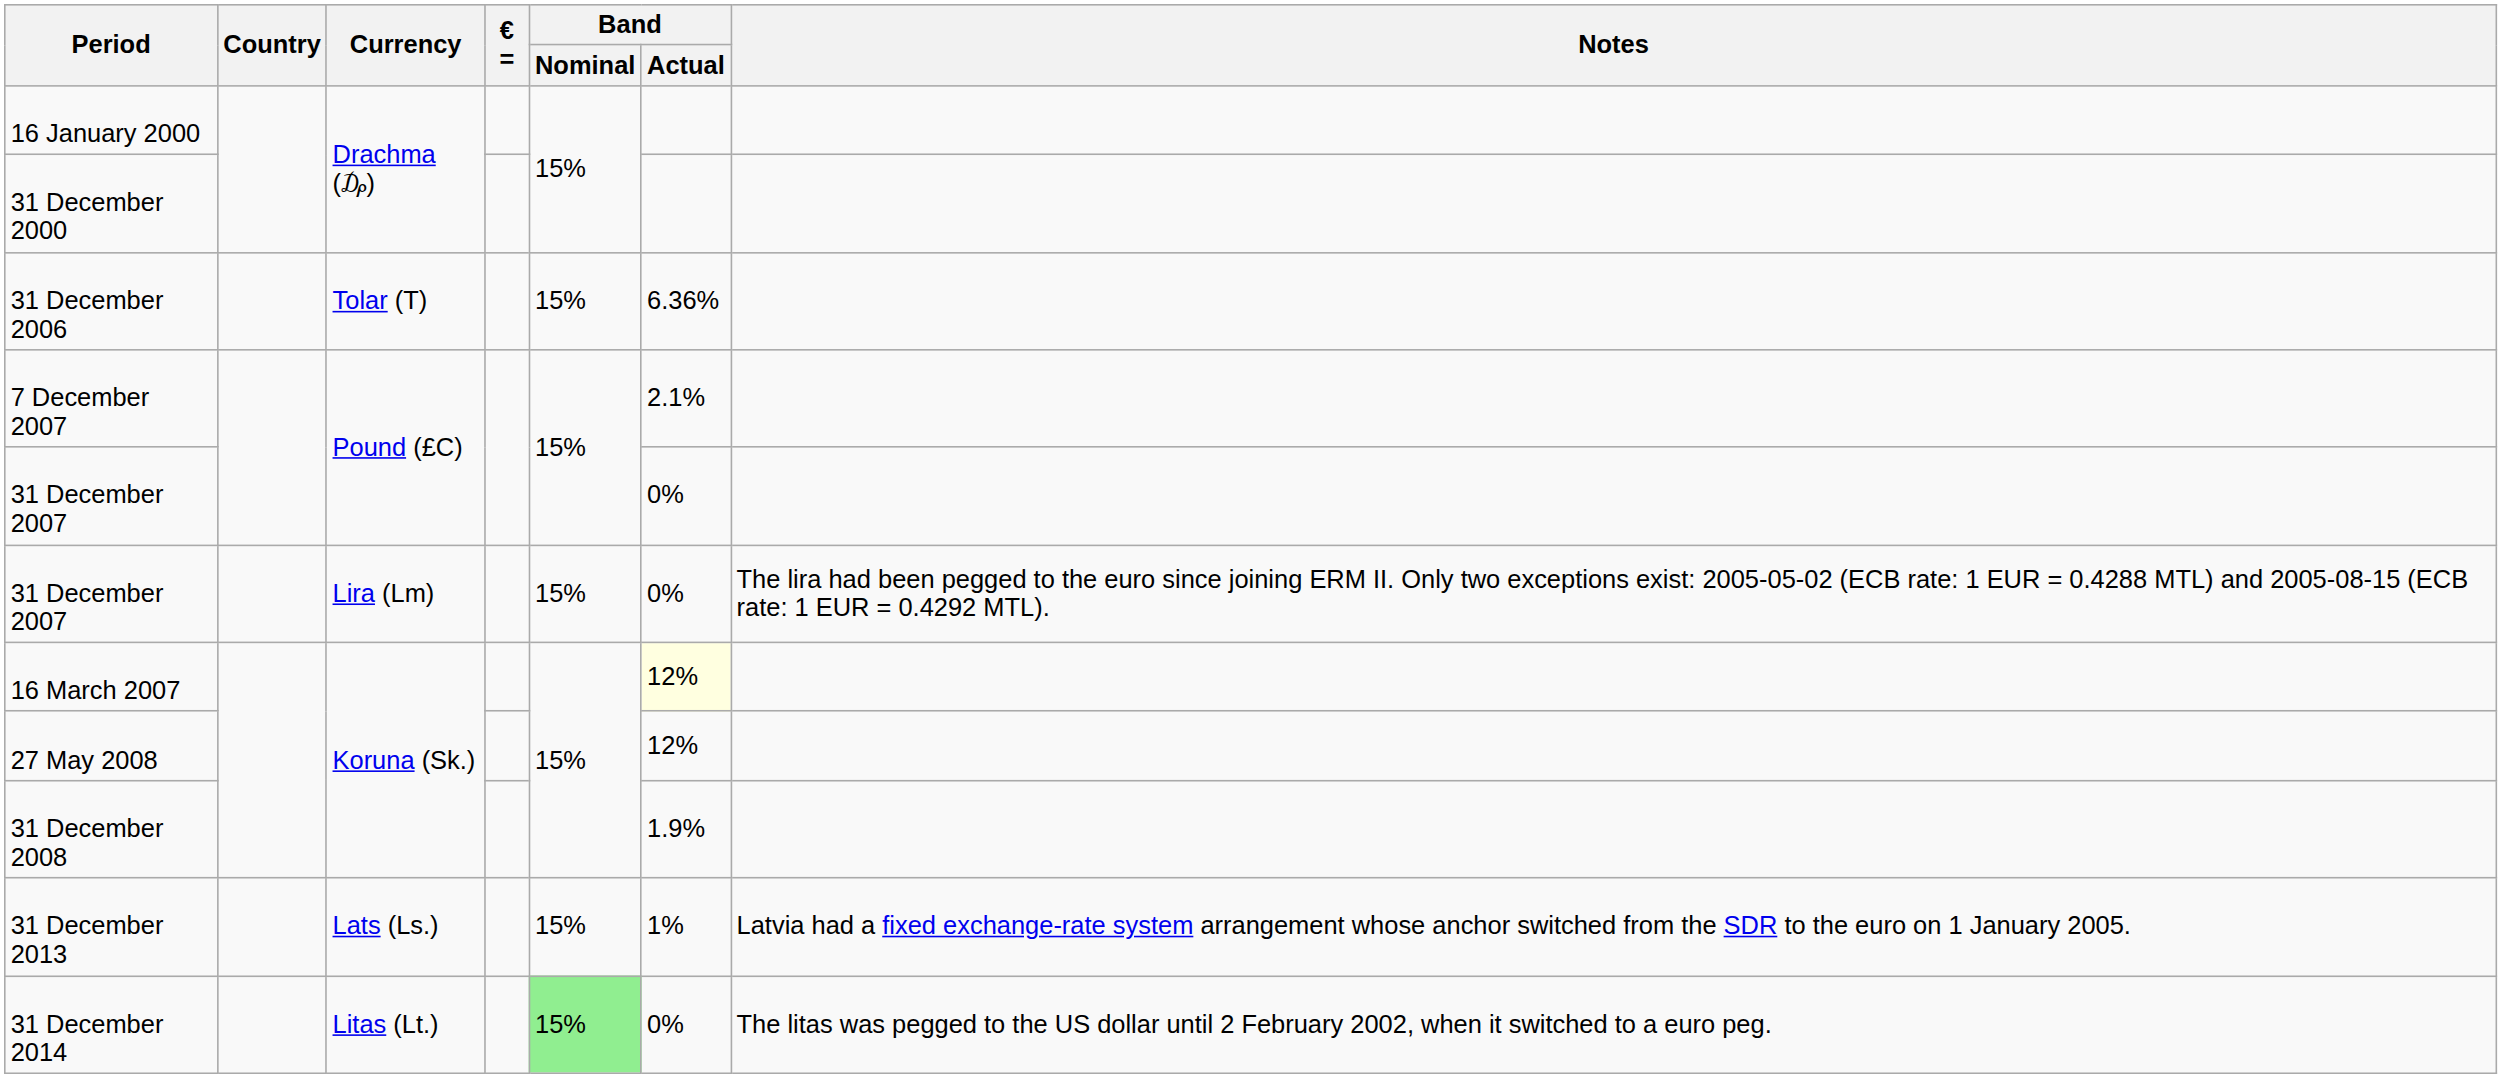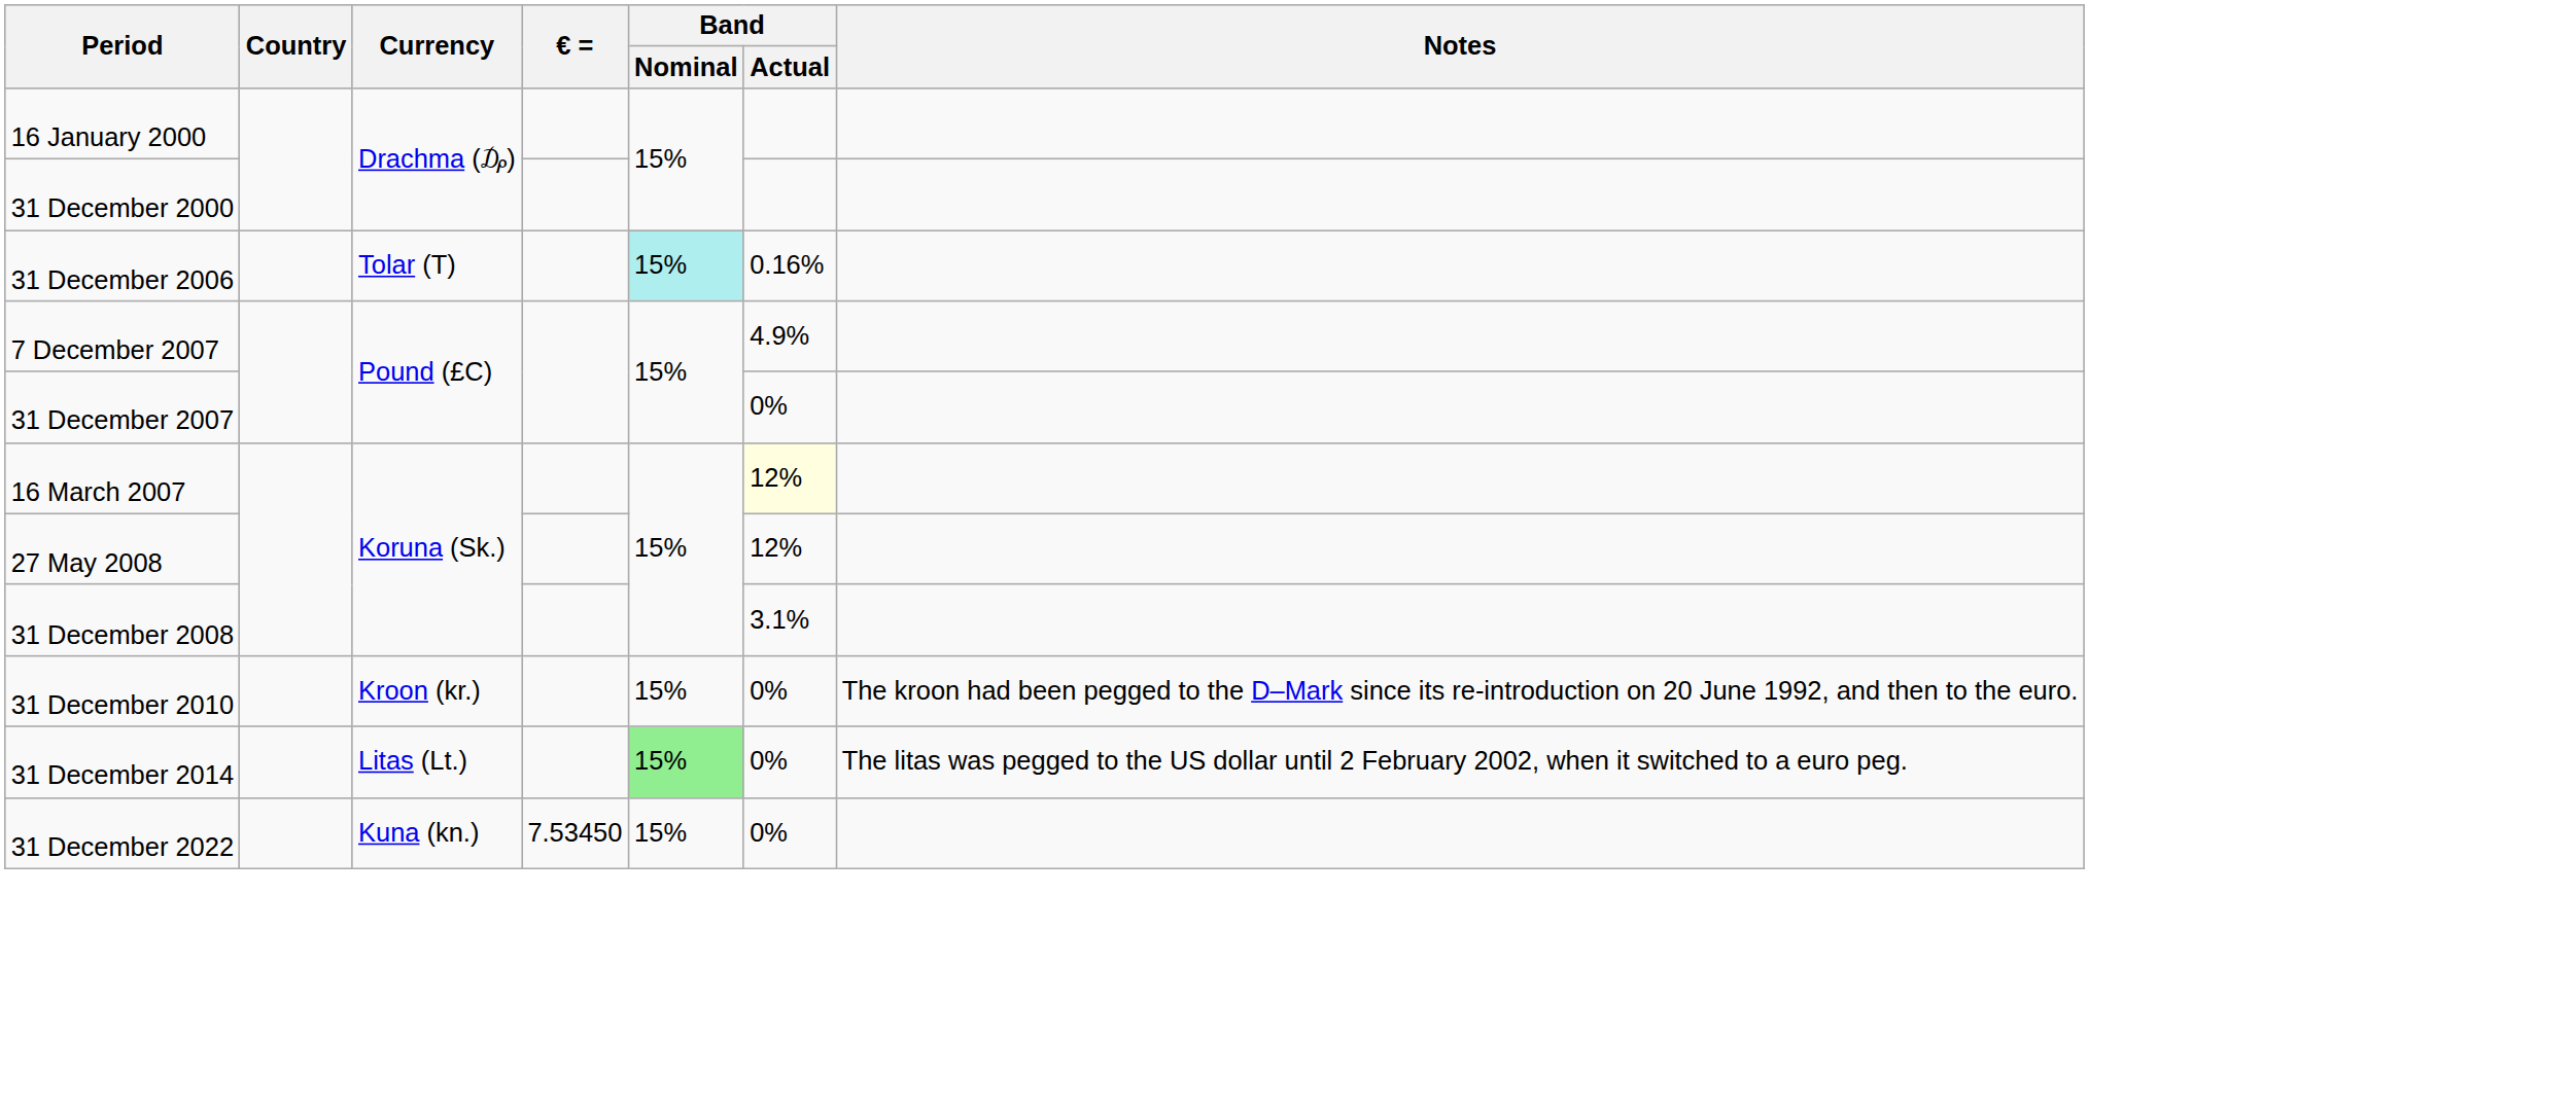31 December 2006 | Band / Nominal: no background -> paleturquoise background
31 December 2006 | Band / Actual: 6.36% -> 0.16%
7 December 2007 | Band / Actual: 2.1% -> 4.9%
- row: 31 December 2007 | Lira (Lm) | 15% | 0% | The lira had been pegged to the euro since joining ERM II. Only two exceptions exist: 2005-05-02 (ECB rate: 1 EUR = 0.4288 MTL) and 2005-08-15 (ECB rate: 1 EUR = 0.4292 MTL).
31 December 2008 | Band / Actual: 1.9% -> 3.1%
+ row: 31 December 2010 | Kroon (kr.) | 15% | 0% | The kroon had been pegged to the D–Mark since its re-introduction on 20 June 1992, and then to the euro.
- row: 31 December 2013 | Lats (Ls.) | 15% | 1% | Latvia had a fixed exchange-rate system arrangement whose anchor switched from the SDR to the euro on 1 January 2005.
+ row: 31 December 2022 | Kuna (kn.) | 7.53450 | 15% | 0%
